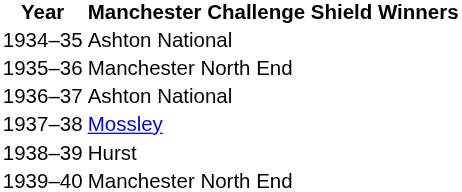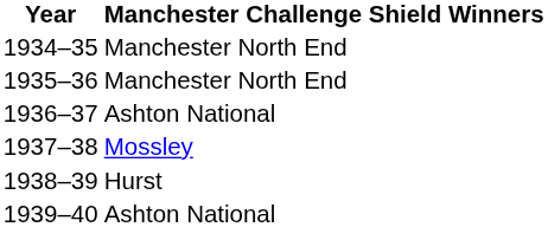1934–35 | Manchester Challenge Shield Winners: Ashton National -> Manchester North End
1939–40 | Manchester Challenge Shield Winners: Manchester North End -> Ashton National
